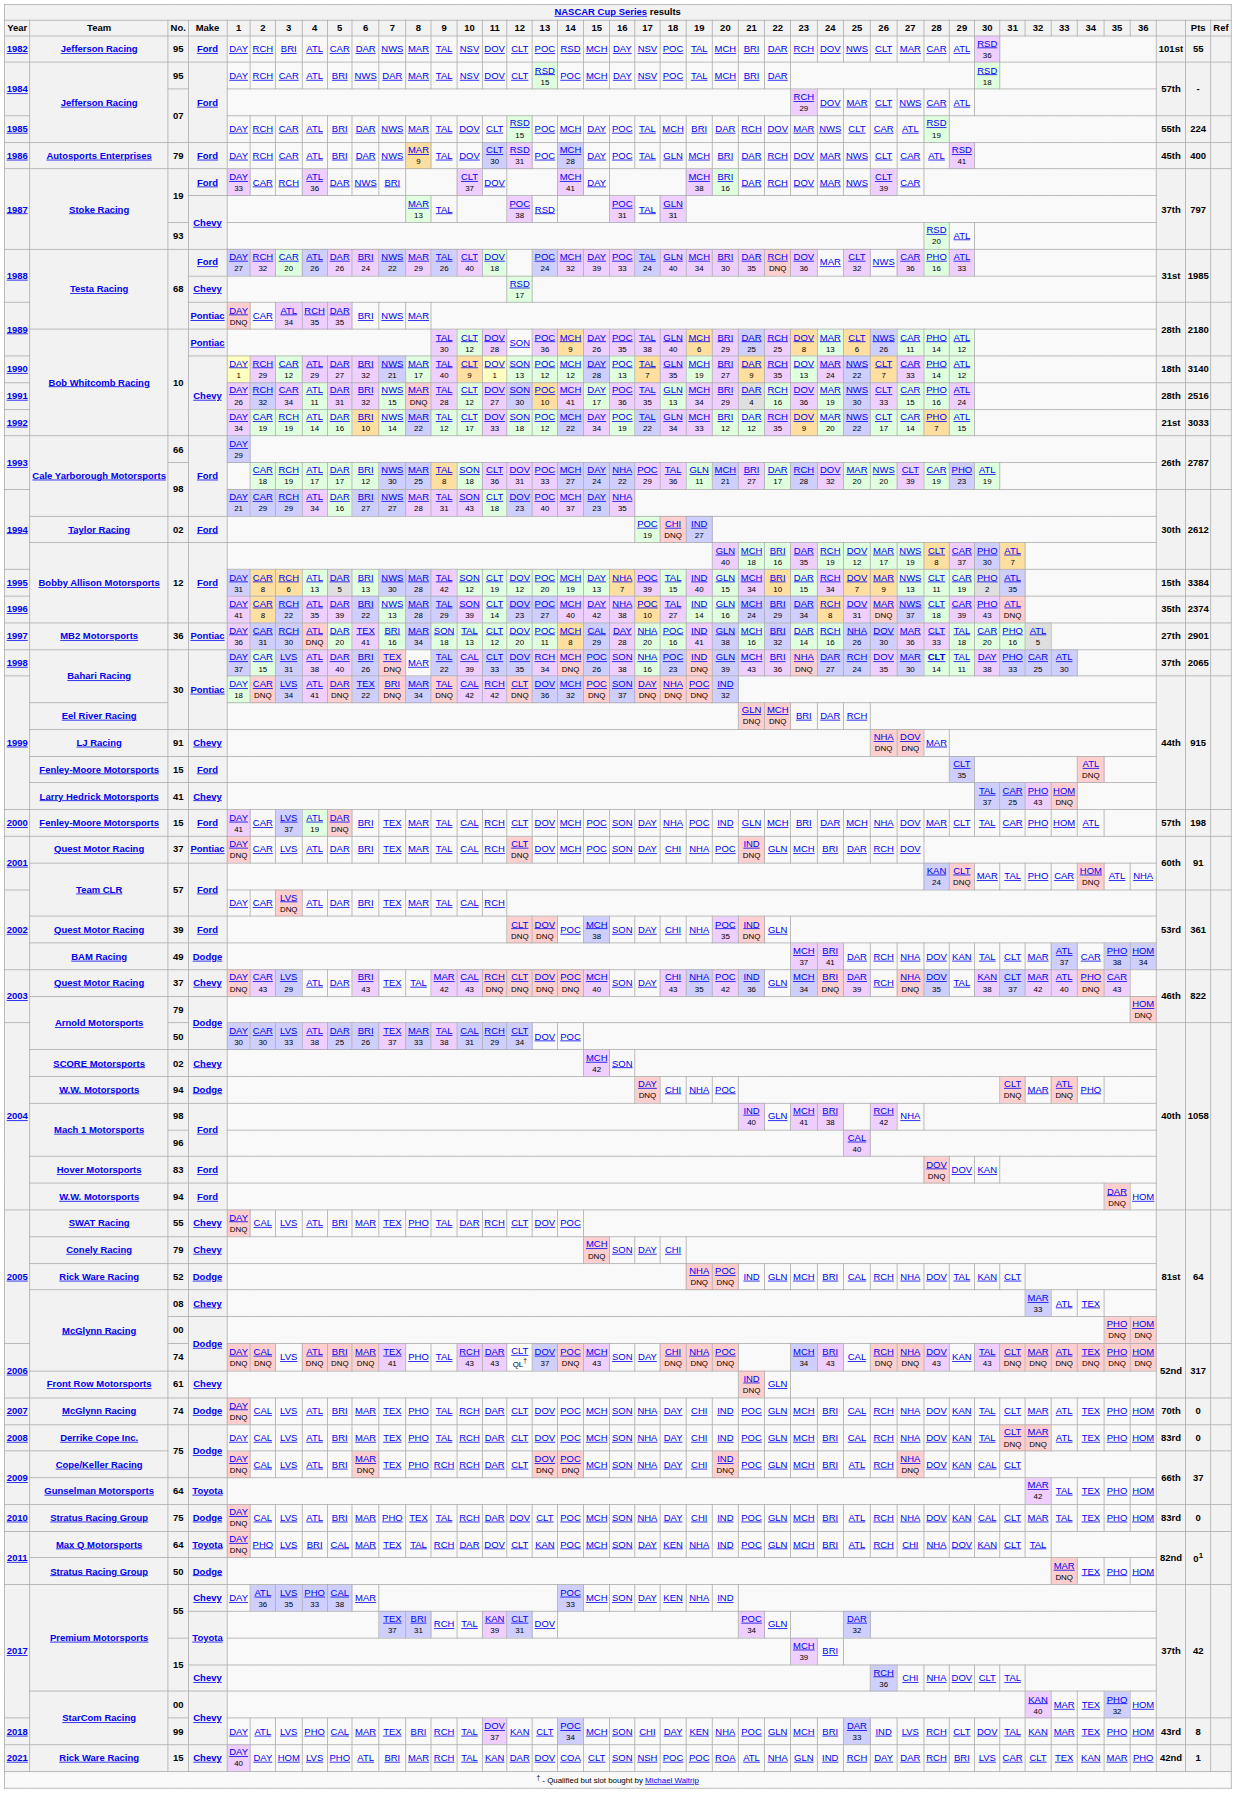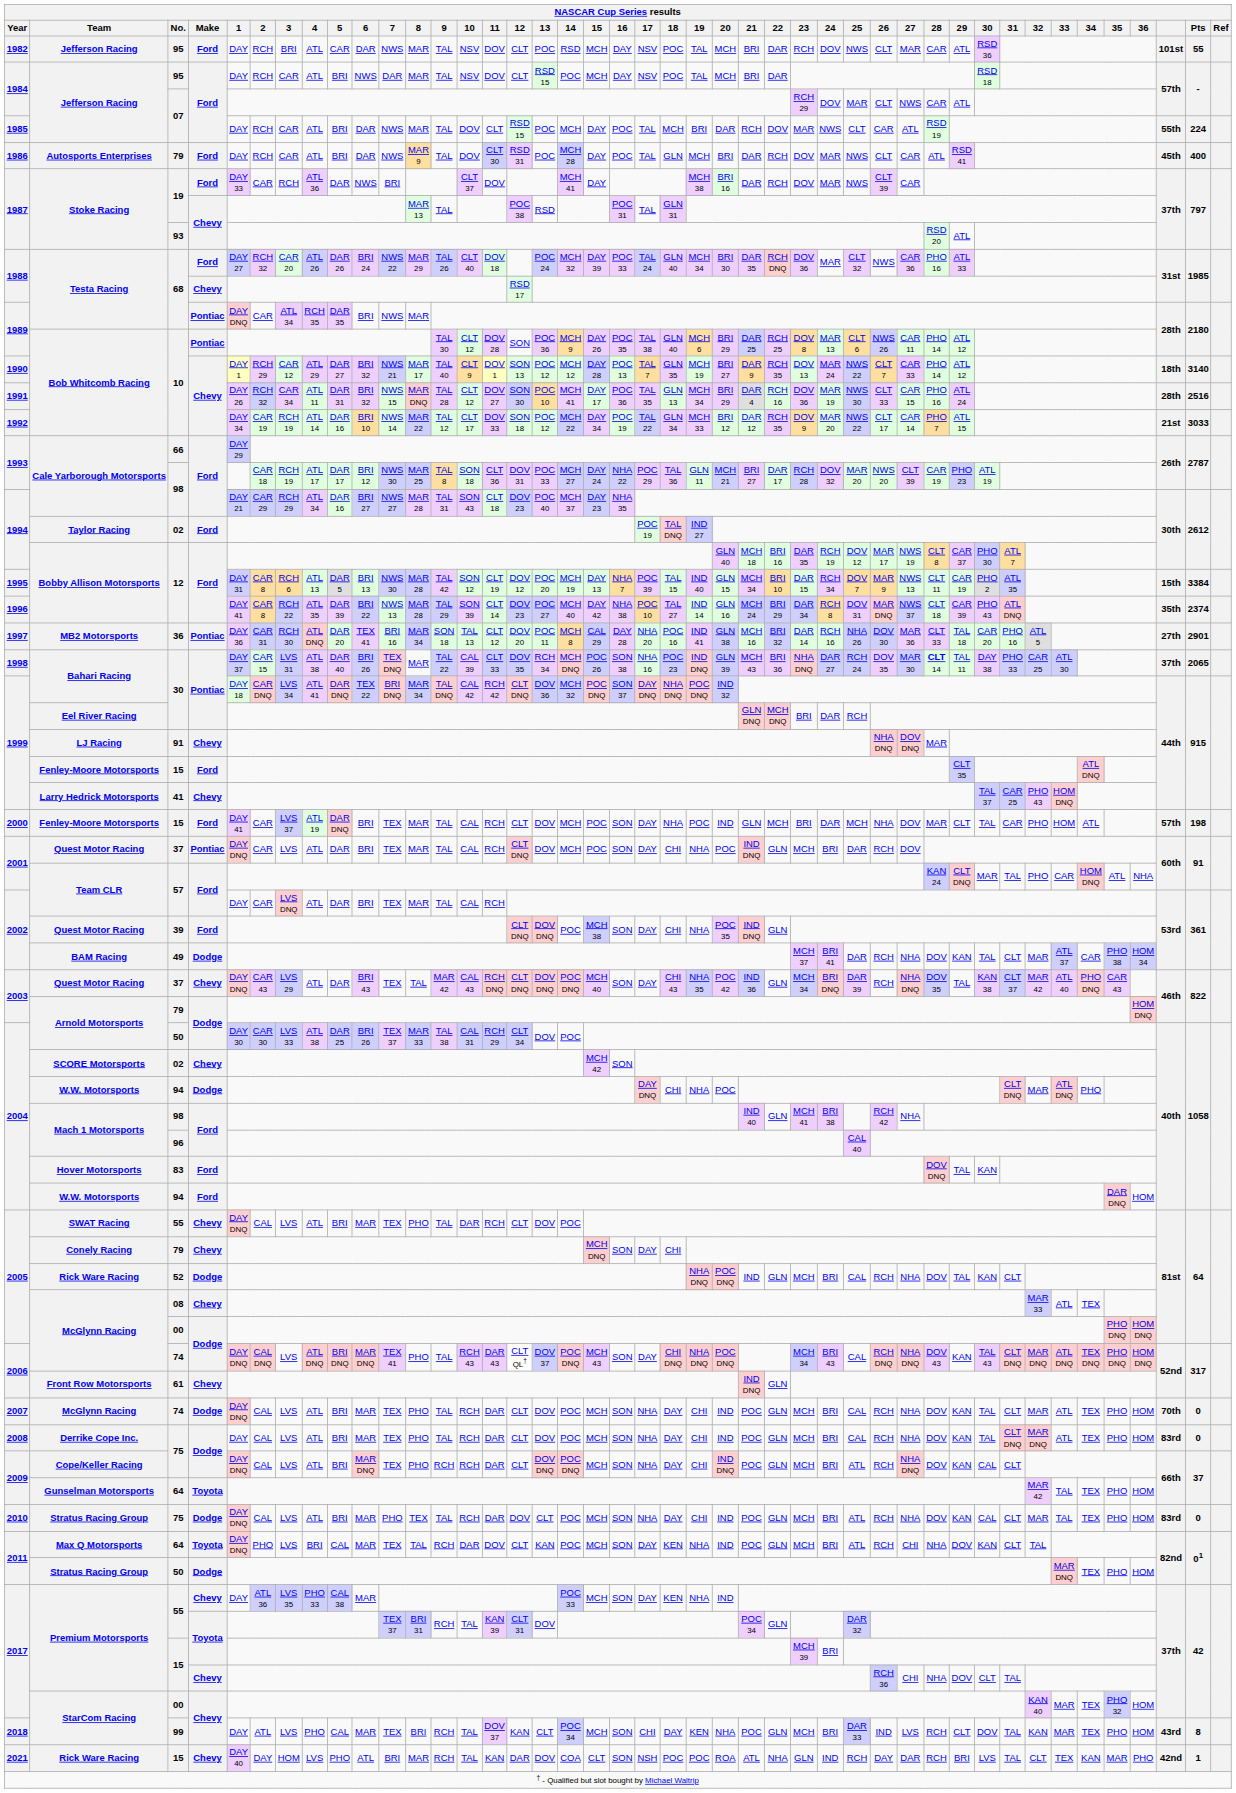Taylor Racing | 18: CHI DNQ -> TAL DNQ
Hover Motorsports | 29: DOV -> TAL
2021 / Rick Ware Racing | 31: CAR -> TAL
